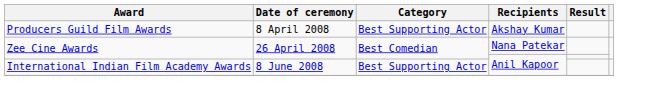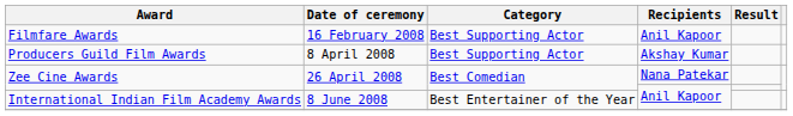+ row: Filmfare Awards | 16 February 2008 | Best Supporting Actor | Anil Kapoor
International Indian Film Academy Awards | Category: Best Supporting Actor -> Best Entertainer of the Year
